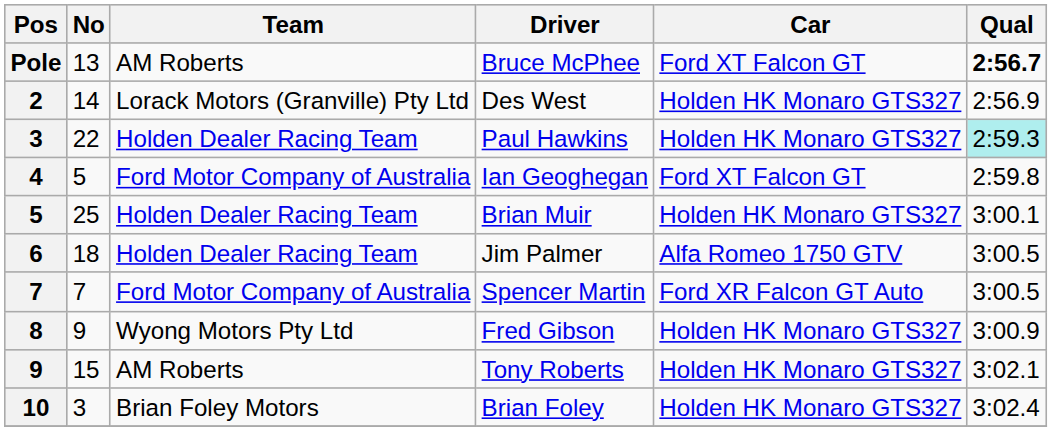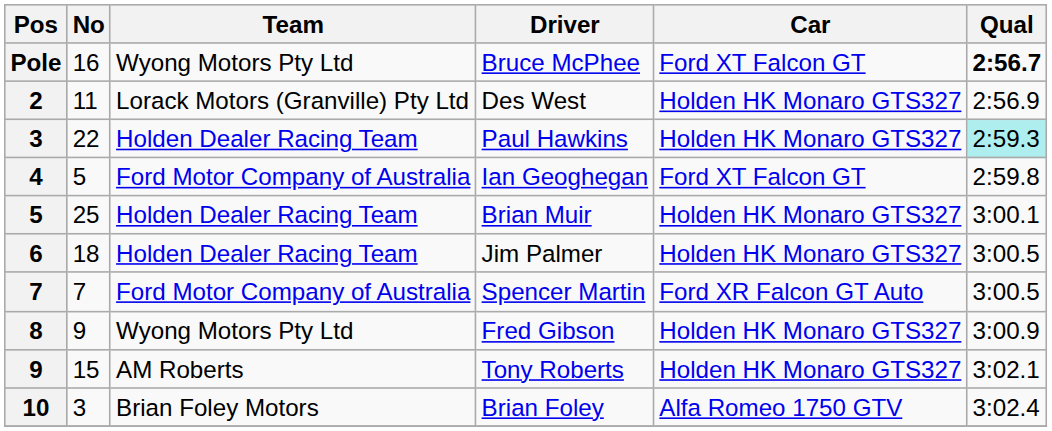Bruce McPhee | No: 13 -> 16
Bruce McPhee | Team: AM Roberts -> Wyong Motors Pty Ltd
Des West | No: 14 -> 11
Jim Palmer | Car: Alfa Romeo 1750 GTV -> Holden HK Monaro GTS327
Brian Foley | Car: Holden HK Monaro GTS327 -> Alfa Romeo 1750 GTV
